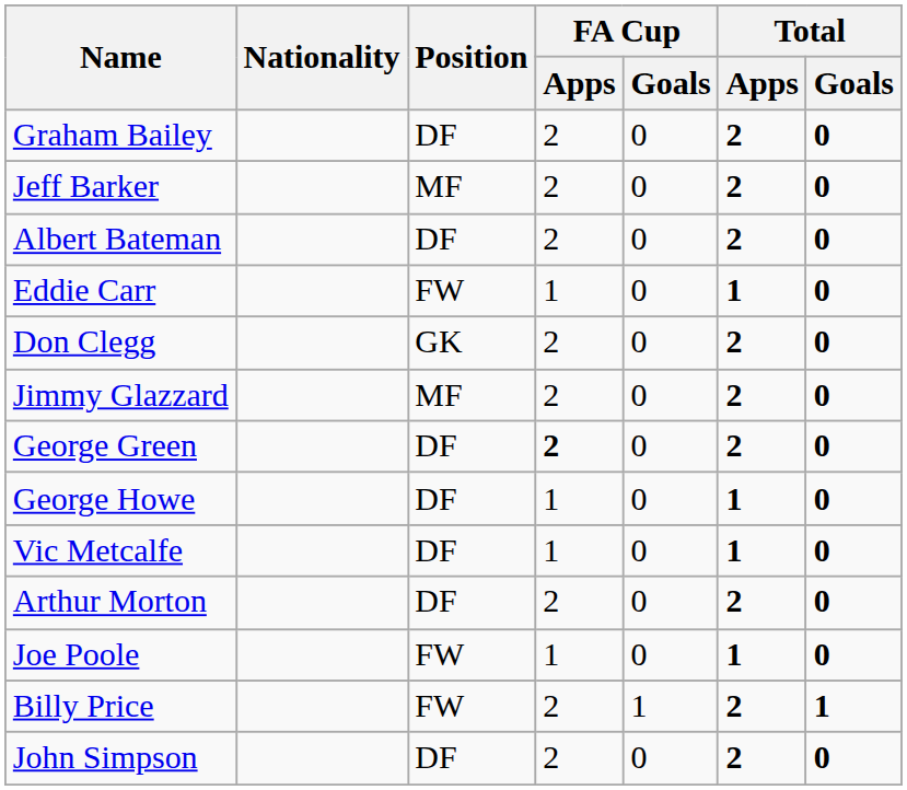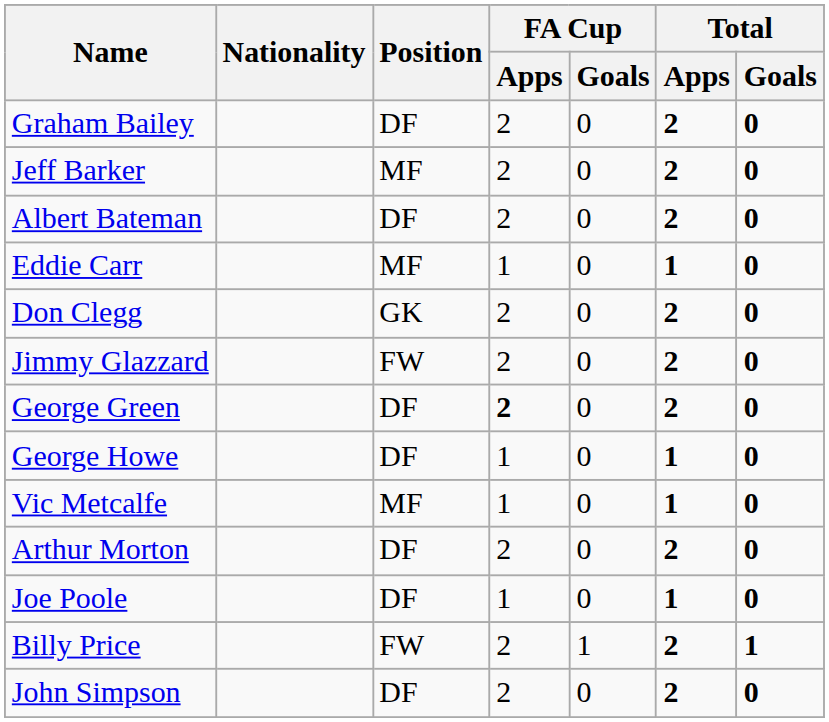Eddie Carr | Position: FW -> MF
Jimmy Glazzard | Position: MF -> FW
Vic Metcalfe | Position: DF -> MF
Joe Poole | Position: FW -> DF
